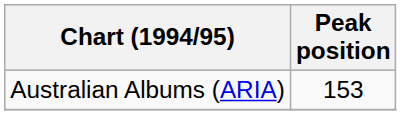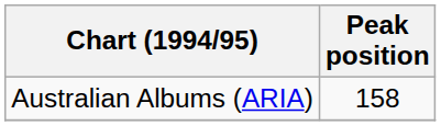Australian Albums (ARIA) | Peak position: 153 -> 158
